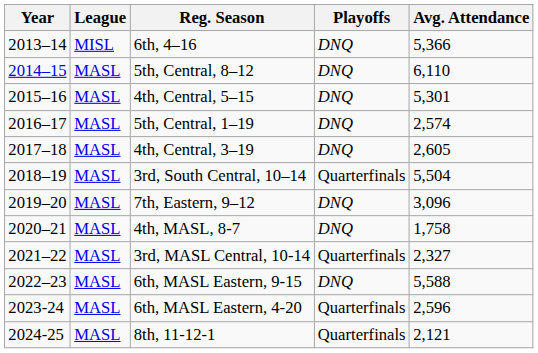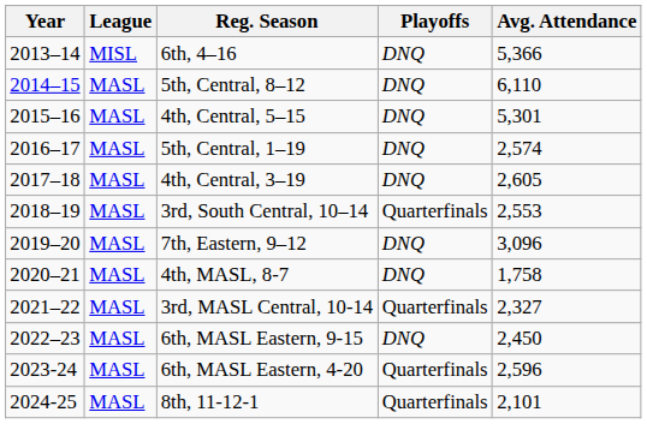3rd, South Central, 10–14 | Avg. Attendance: 5,504 -> 2,553
6th, MASL Eastern, 9-15 | Avg. Attendance: 5,588 -> 2,450
8th, 11-12-1 | Avg. Attendance: 2,121 -> 2,101
